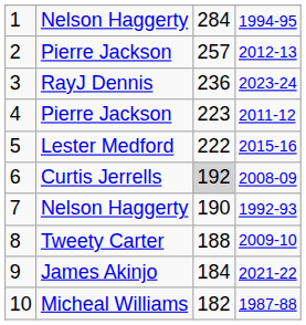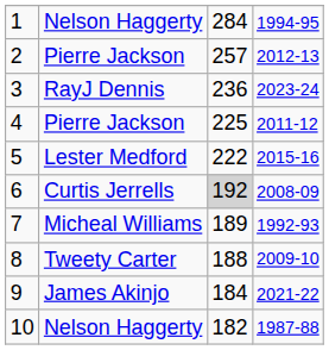4 | column 3: 223 -> 225
7 | column 2: Nelson Haggerty -> Micheal Williams
7 | column 3: 190 -> 189
10 | column 2: Micheal Williams -> Nelson Haggerty
